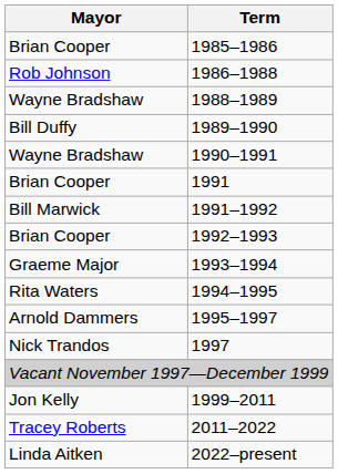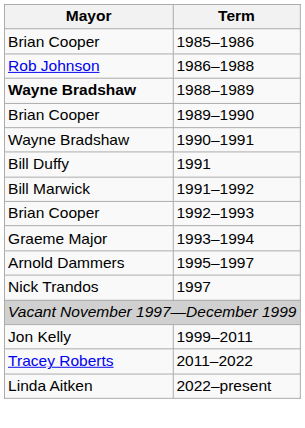1988–1989 | Mayor: normal -> bold
1989–1990 | Mayor: Bill Duffy -> Brian Cooper
1991 | Mayor: Brian Cooper -> Bill Duffy
- row: Rita Waters | 1994–1995
